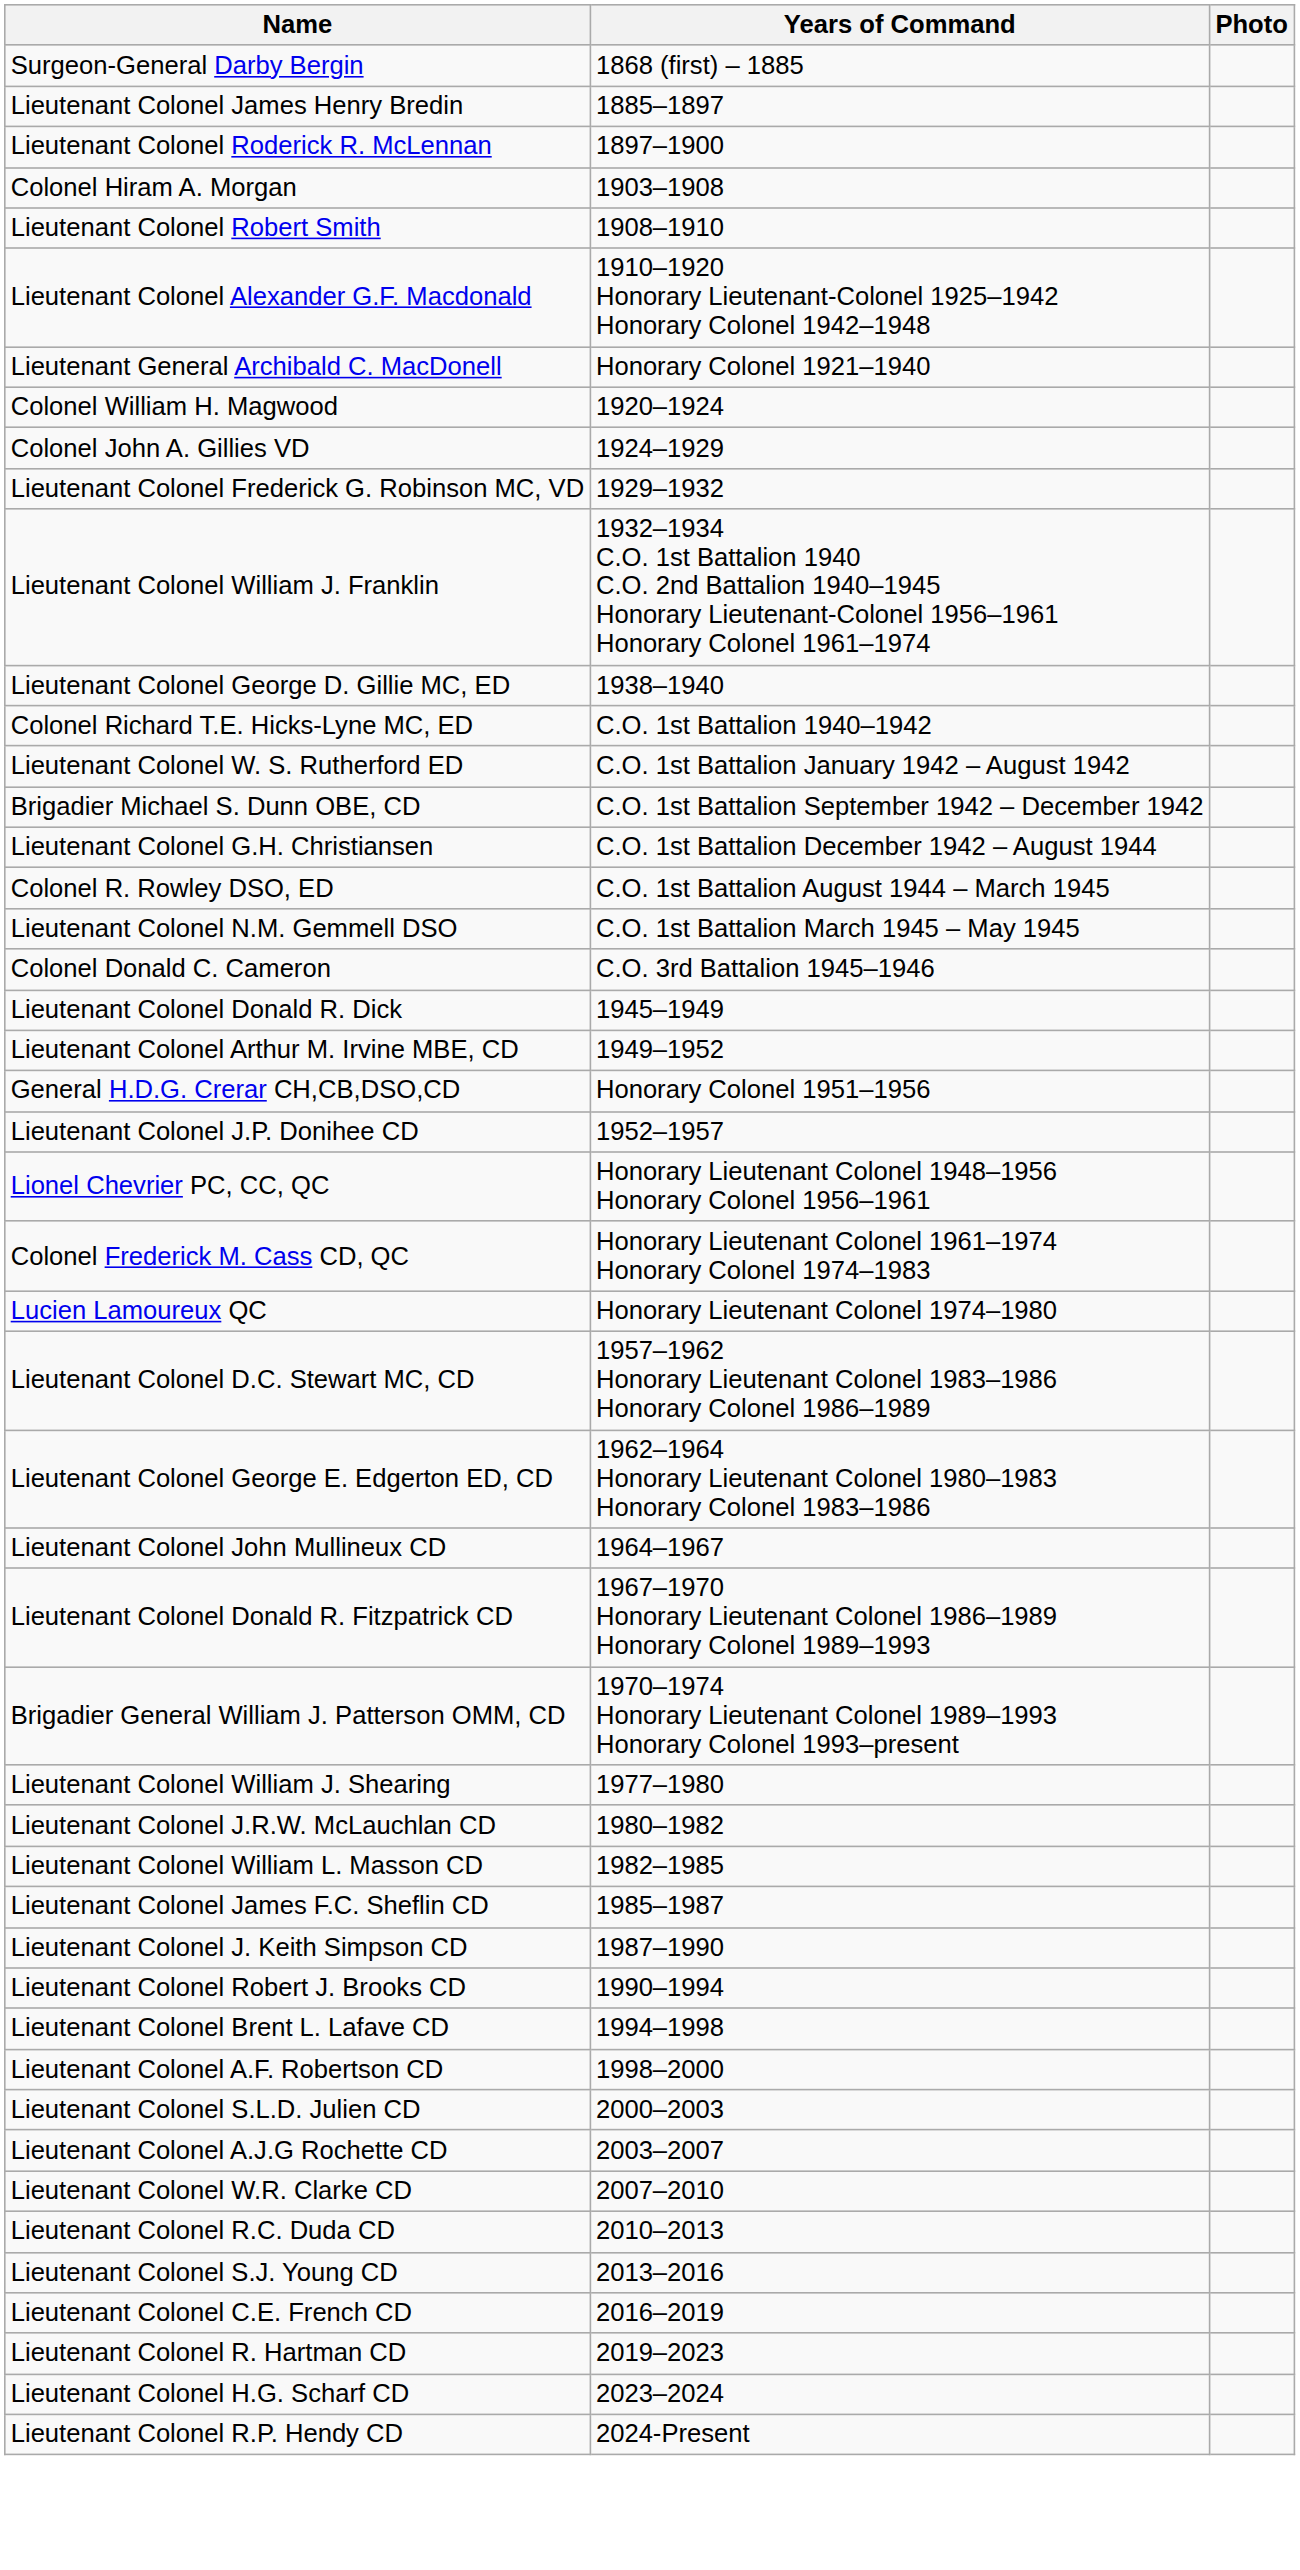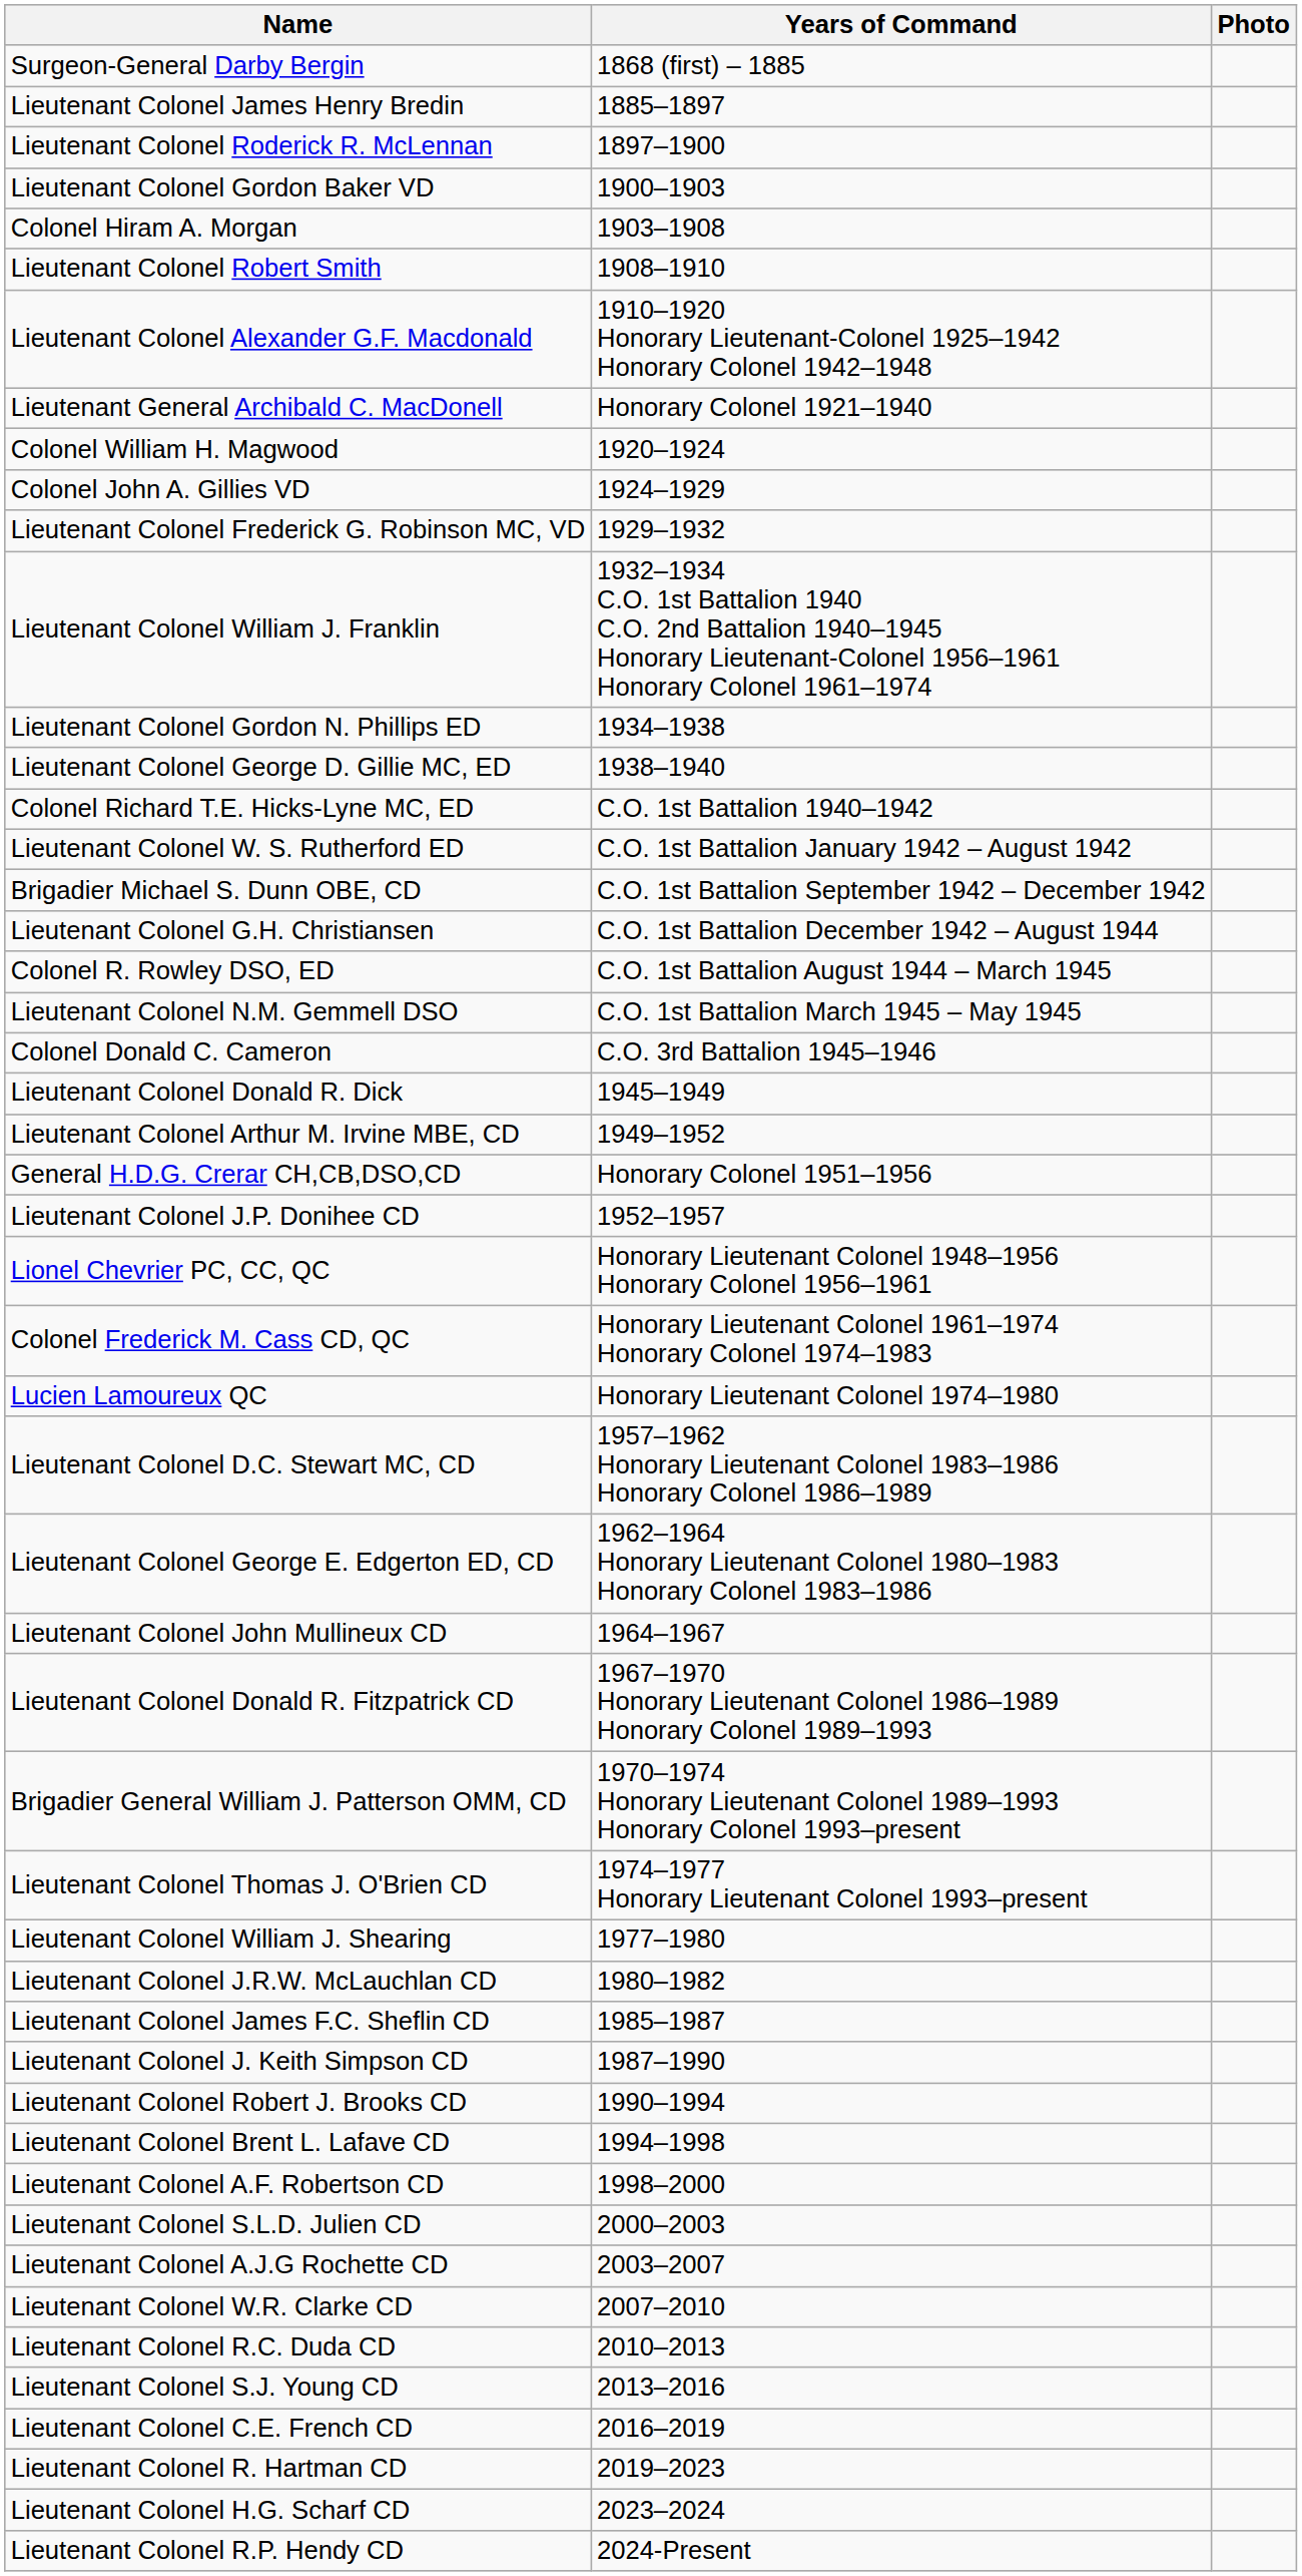+ row: Lieutenant Colonel Gordon Baker VD | 1900–1903
+ row: Lieutenant Colonel Gordon N. Phillips ED | 1934–1938
+ row: Lieutenant Colonel Thomas J. O'Brien CD | 1974–1977 Honorary Lieutenant Colonel 1993–present
- row: Lieutenant Colonel William L. Masson CD | 1982–1985
